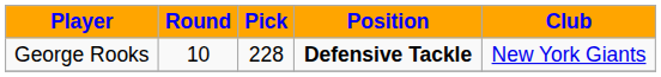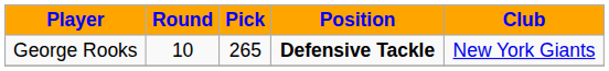George Rooks | Pick: 228 -> 265
